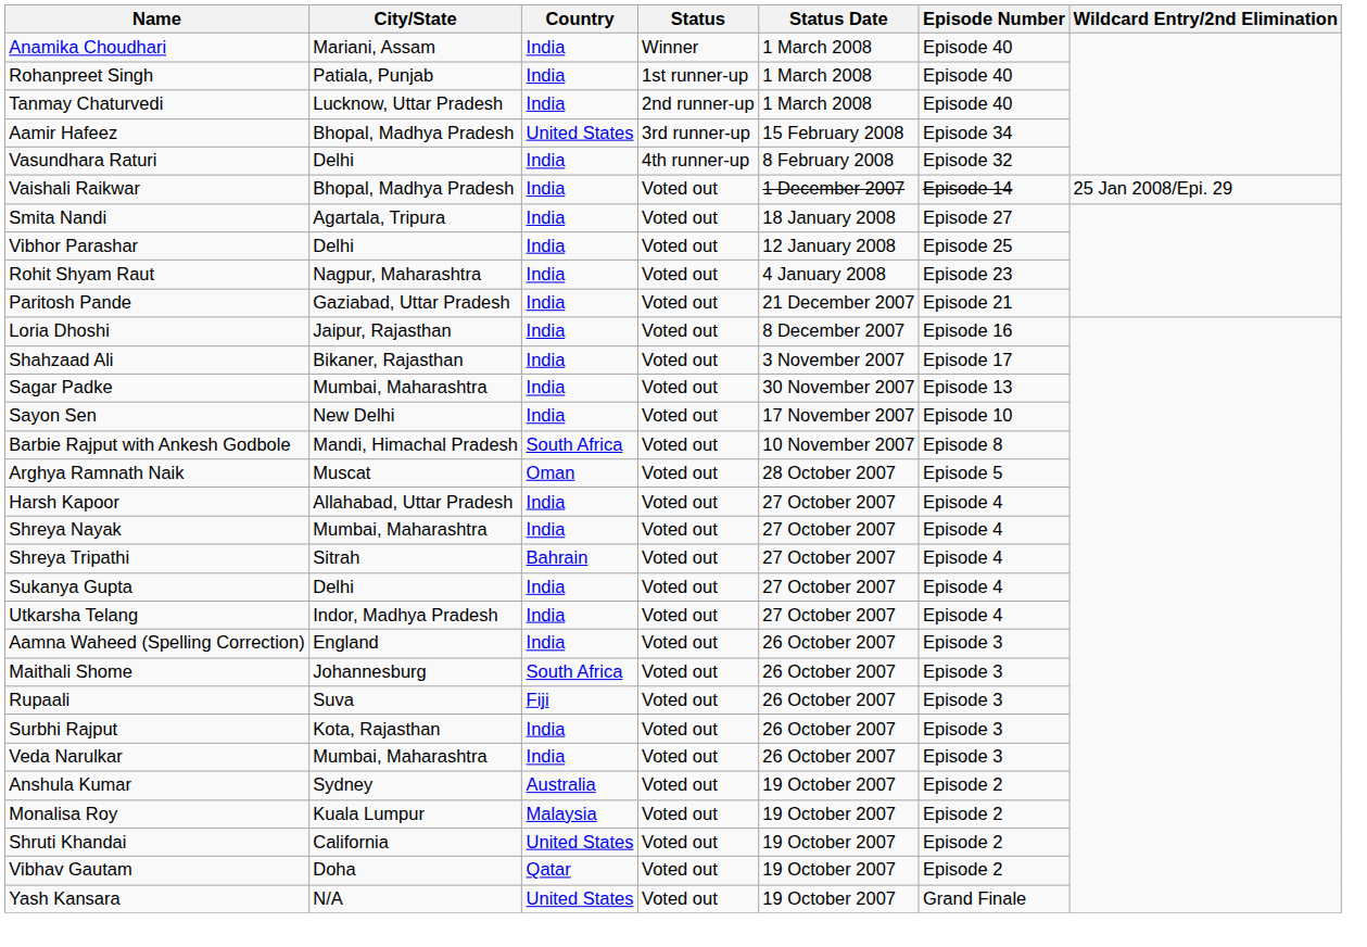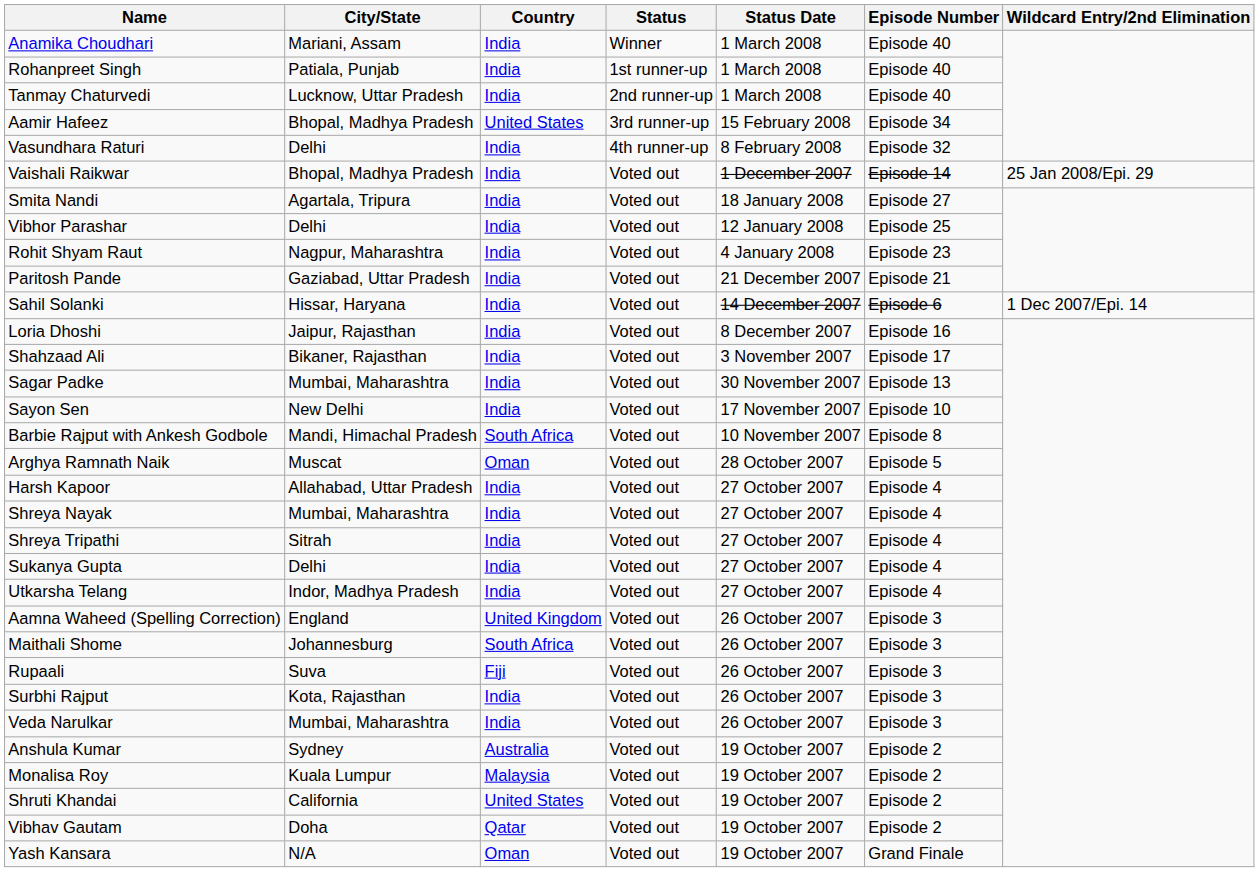+ row: Sahil Solanki | Hissar, Haryana | India | Voted out | 14 December 2007 | Episode 6 | 1 Dec 2007/Epi. 14
Shreya Tripathi | Country: Bahrain -> India
Aamna Waheed (Spelling Correction) | Country: India -> United Kingdom
Yash Kansara | Country: United States -> Oman
